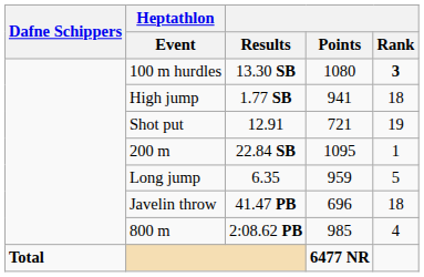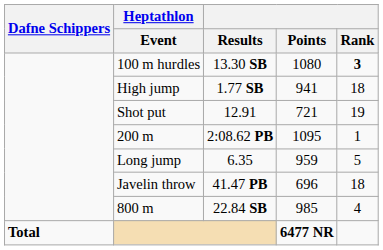200 m | Results: 22.84 SB -> 2:08.62 PB
800 m | Results: 2:08.62 PB -> 22.84 SB
